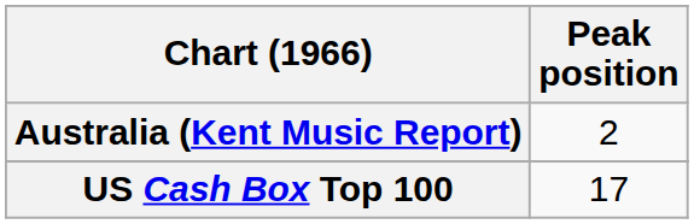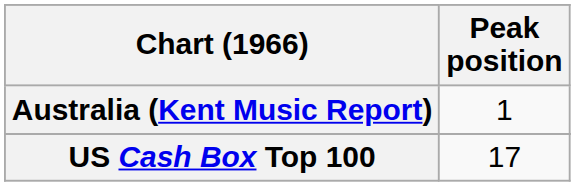Australia (Kent Music Report) | Peak position: 2 -> 1
